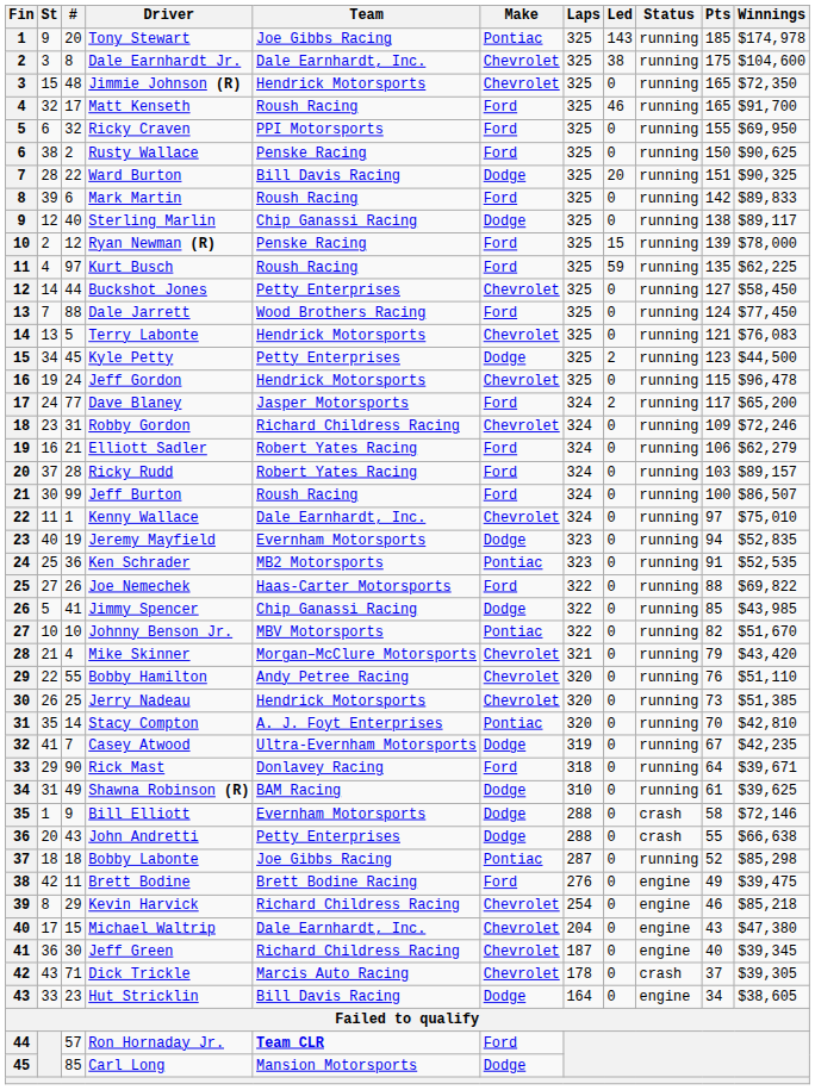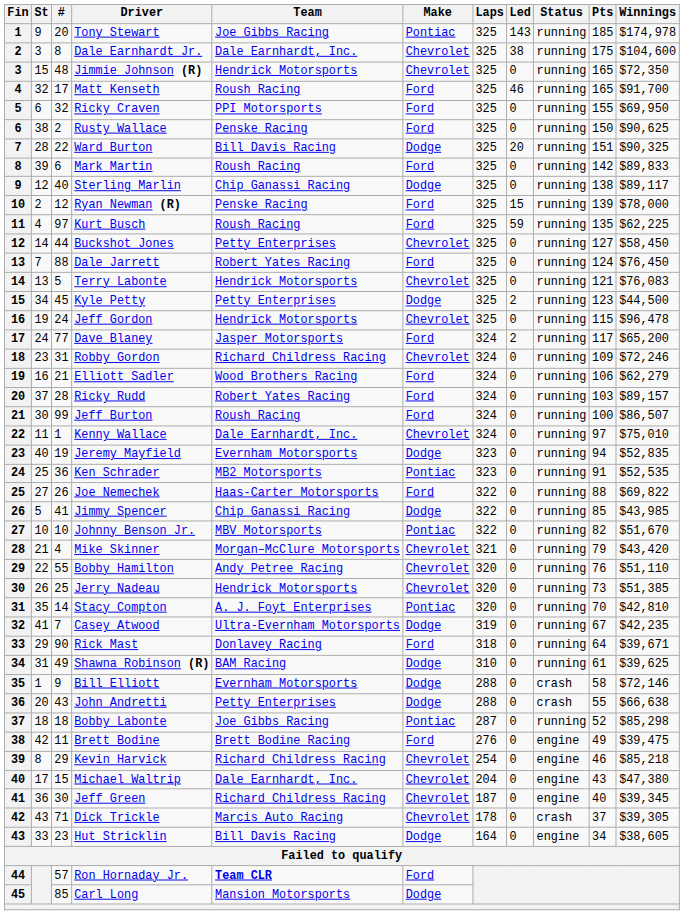Dale Jarrett | Team: Wood Brothers Racing -> Robert Yates Racing
Dale Jarrett | Winnings: $77,450 -> $76,450
Elliott Sadler | Team: Robert Yates Racing -> Wood Brothers Racing
